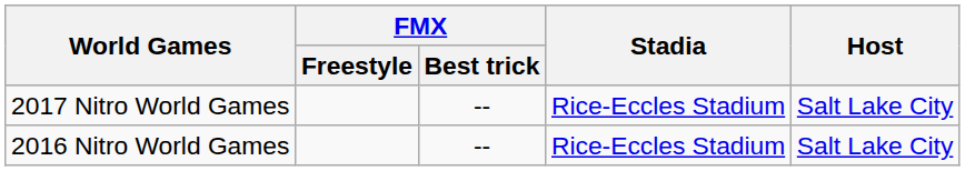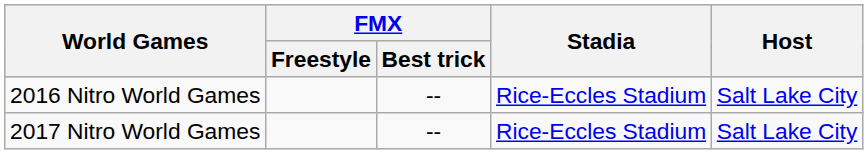rows swapped: 2016 Nitro World Games <-> 2017 Nitro World Games
